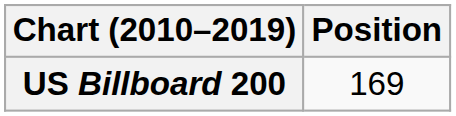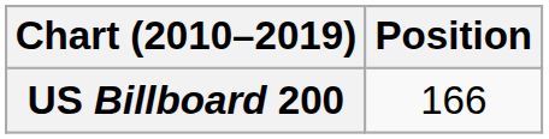US Billboard 200 | Position: 169 -> 166
